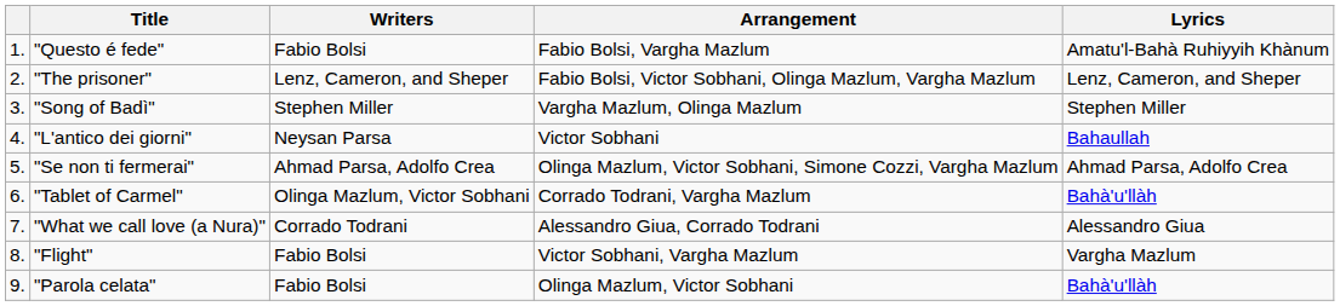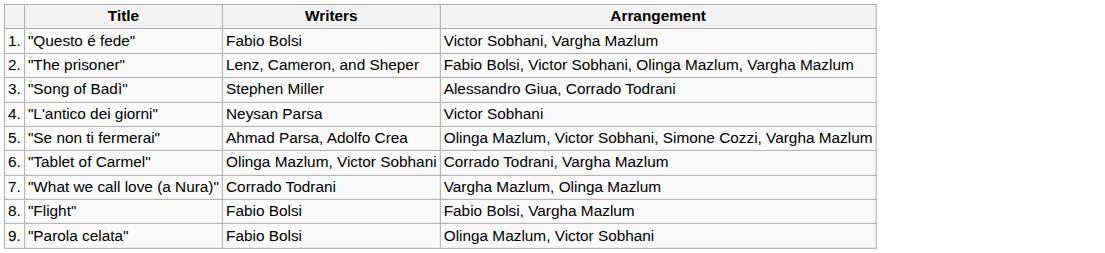- column: Lyrics | Amatu'l-Bahà Ruhiyyih Khànum | Lenz, Cameron, and Sheper | Stephen Miller | Bahaullah | Ahmad Parsa, Adolfo Crea | Bahà'u'llàh | Alessandro Giua | Vargha Mazlum | Bahà'u'llàh
"Questo é fede" | Arrangement: Fabio Bolsi, Vargha Mazlum -> Victor Sobhani, Vargha Mazlum
"Song of Badì" | Arrangement: Vargha Mazlum, Olinga Mazlum -> Alessandro Giua, Corrado Todrani
"What we call love (a Nura)" | Arrangement: Alessandro Giua, Corrado Todrani -> Vargha Mazlum, Olinga Mazlum
"Flight" | Arrangement: Victor Sobhani, Vargha Mazlum -> Fabio Bolsi, Vargha Mazlum
